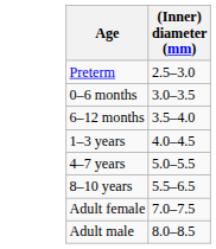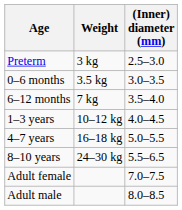+ column: Weight | 3 kg | 3.5 kg | 7 kg | 10–12 kg | 16–18 kg | 24–30 kg
